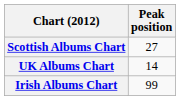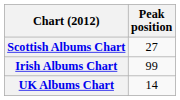rows swapped: UK Albums Chart <-> Irish Albums Chart
